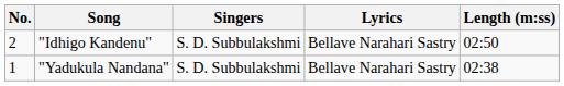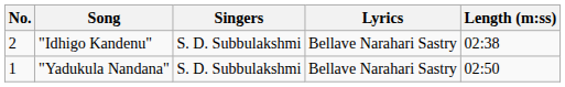"Idhigo Kandenu" | Length (m:ss): 02:50 -> 02:38
"Yadukula Nandana" | Length (m:ss): 02:38 -> 02:50
